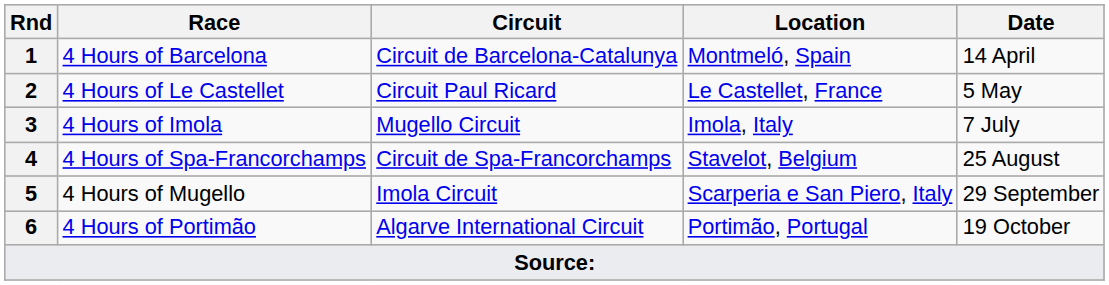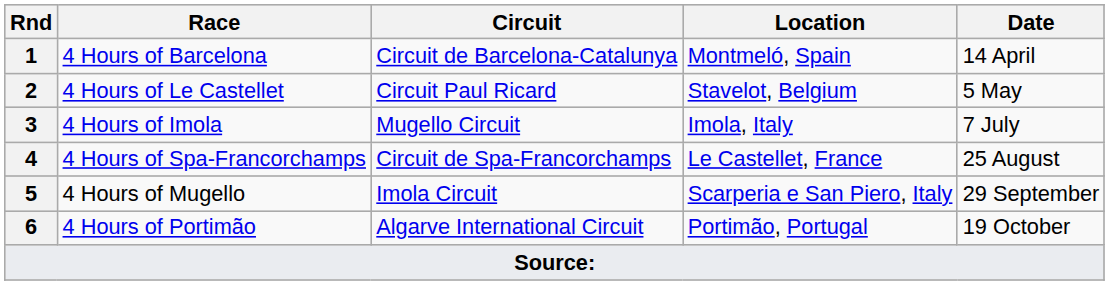4 Hours of Le Castellet | Location: Le Castellet, France -> Stavelot, Belgium
4 Hours of Spa-Francorchamps | Location: Stavelot, Belgium -> Le Castellet, France
